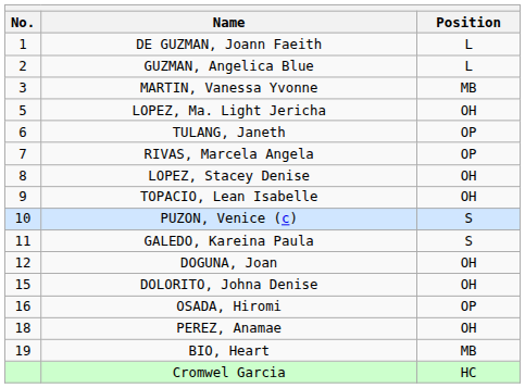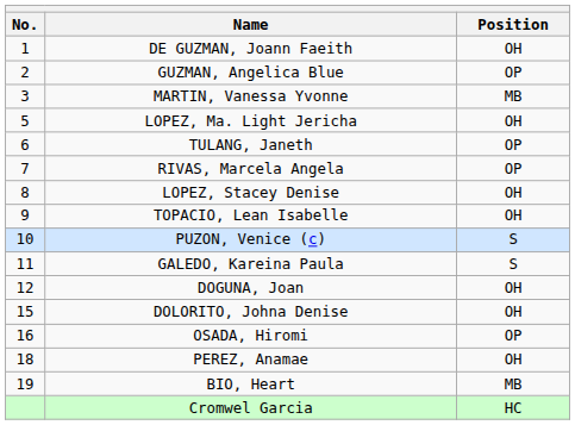DE GUZMAN, Joann Faeith | Position: L -> OH
GUZMAN, Angelica Blue | Position: L -> OP
